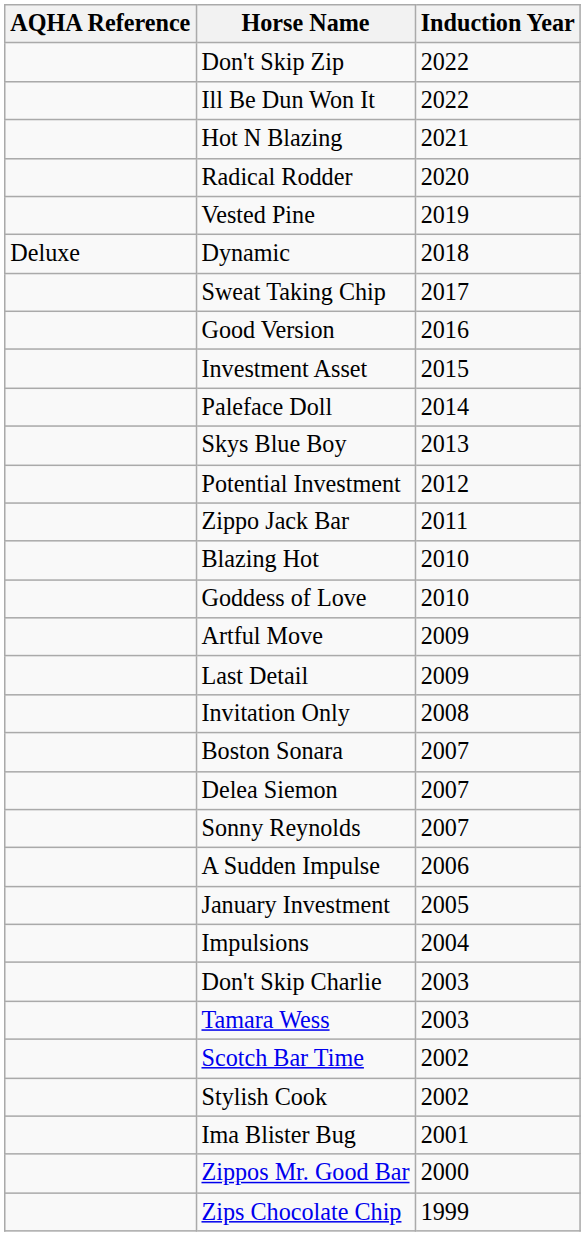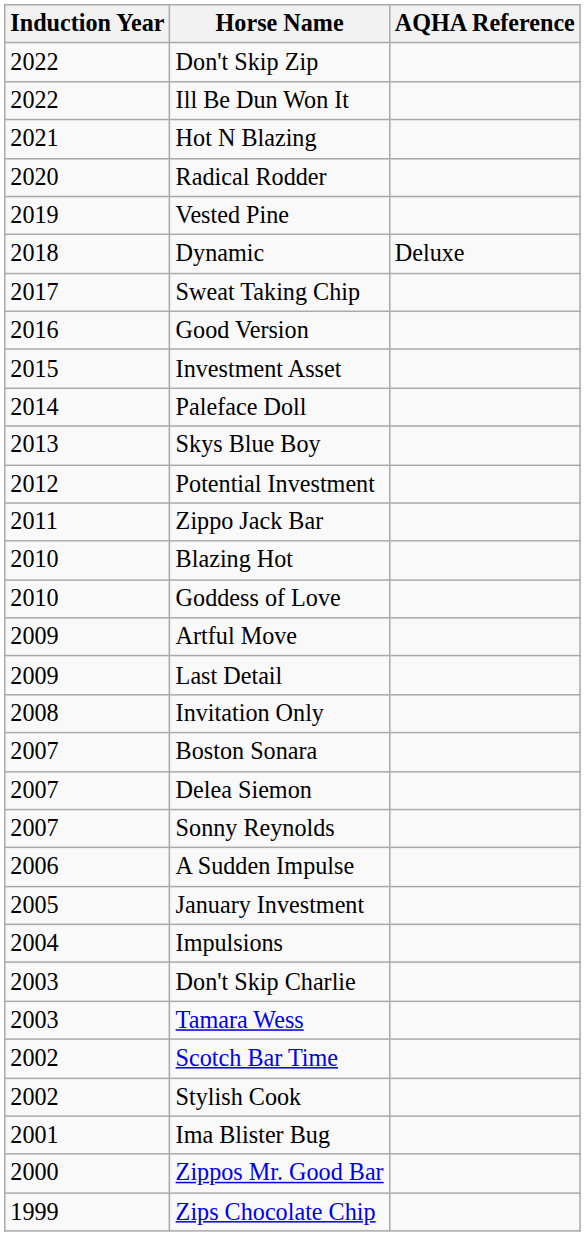columns swapped: Induction Year <-> AQHA Reference
